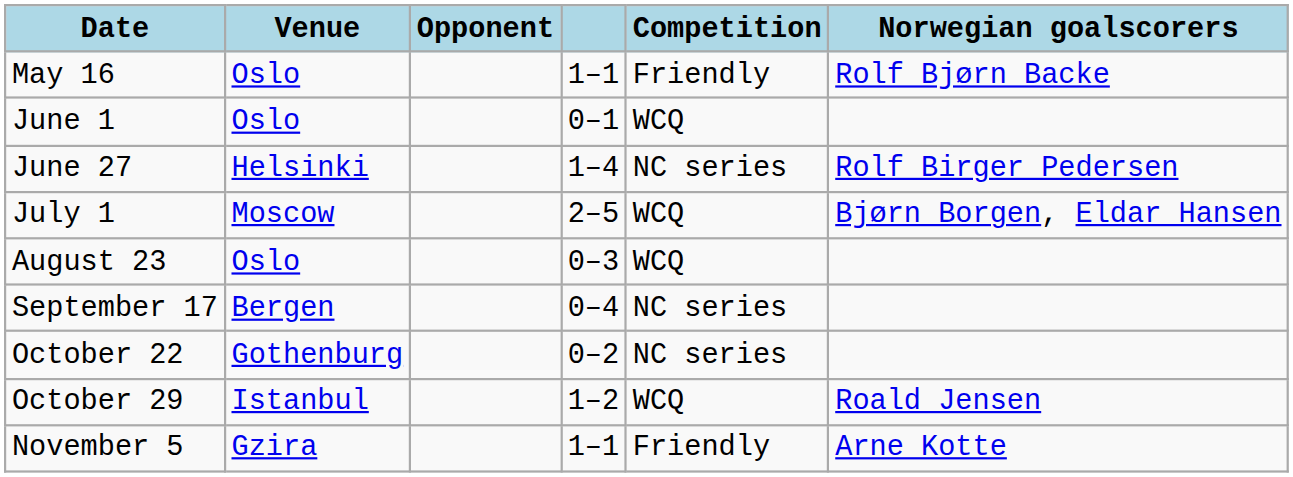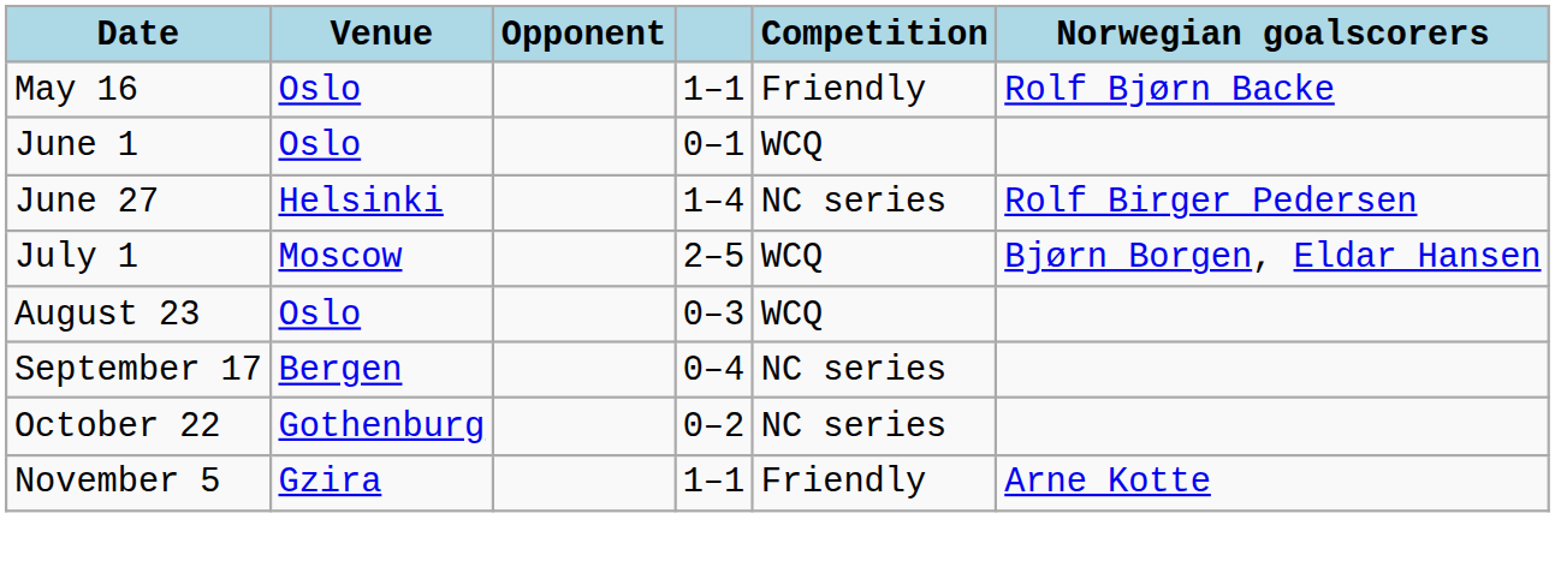- row: October 29 | Istanbul | 1–2 | WCQ | Roald Jensen
